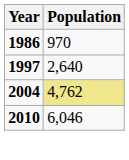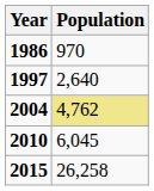2010 | Population: 6,046 -> 6,045
+ row: 2015 | 26,258
